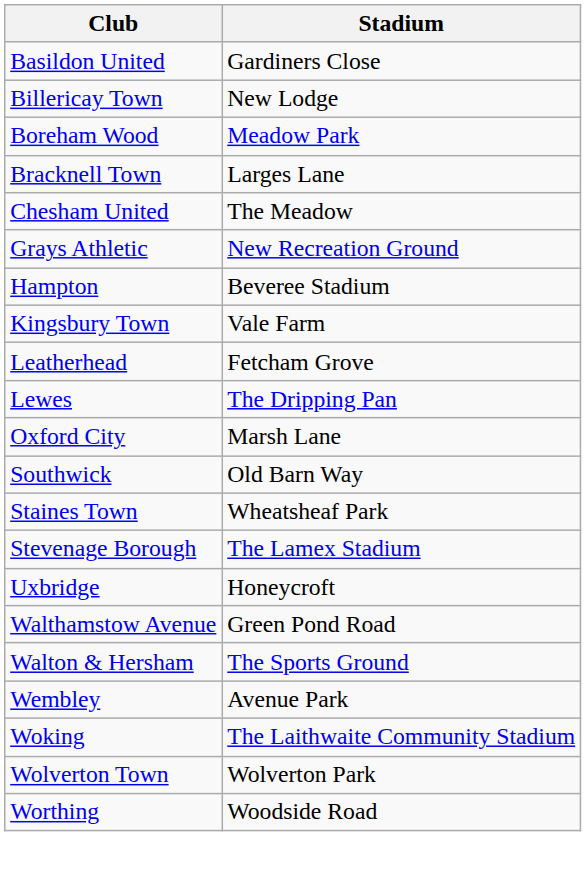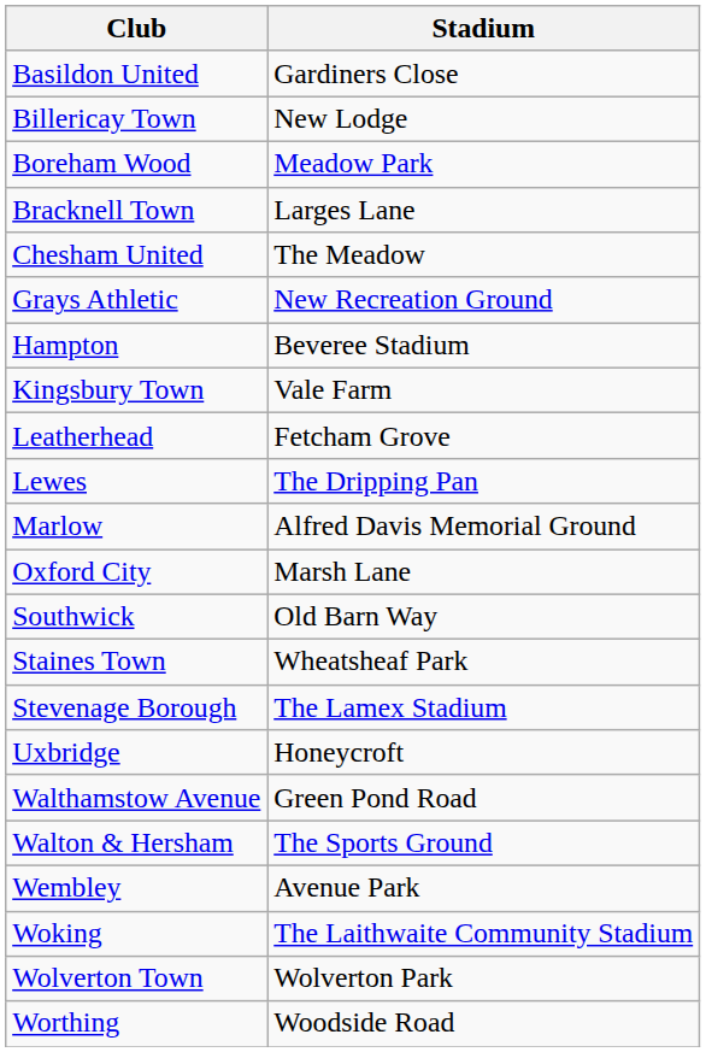+ row: Marlow | Alfred Davis Memorial Ground
